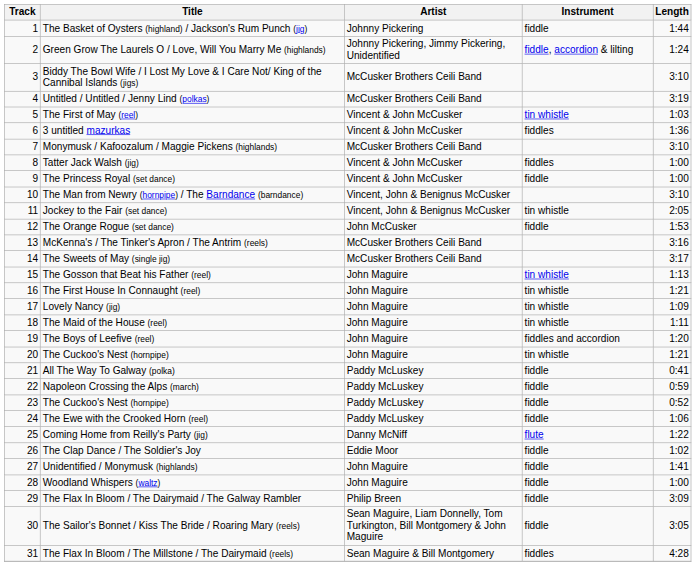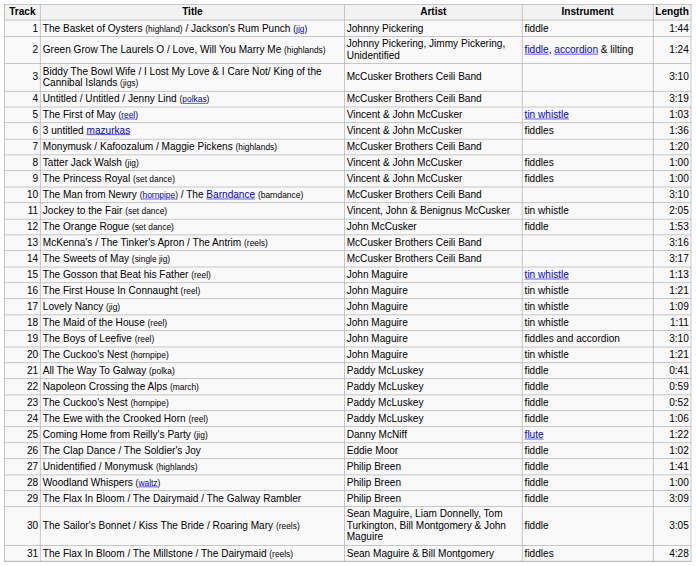Monymusk / Kafoozalum / Maggie Pickens (highlands) | Length: 3:10 -> 1:20
The Princess Royal (set dance) | Instrument: fiddle -> fiddles
The Man from Newry (hornpipe) / The Barndance (barndance) | Artist: Vincent, John & Benignus McCusker -> McCusker Brothers Ceili Band
The Boys of Leefive (reel) | Length: 1:20 -> 3:10
Unidentified / Monymusk (highlands) | Artist: John Maguire -> Philip Breen
Woodland Whispers (waltz) | Artist: John Maguire -> Philip Breen
